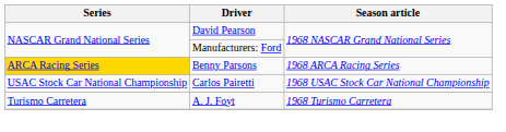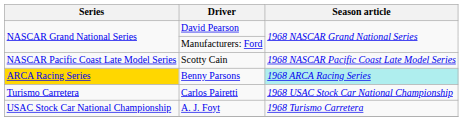+ row: NASCAR Pacific Coast Late Model Series | Scotty Cain | 1968 NASCAR Pacific Coast Late Model Series
Benny Parsons | Season article: no background -> paleturquoise background
Carlos Pairetti | Series: USAC Stock Car National Championship -> Turismo Carretera
A. J. Foyt | Series: Turismo Carretera -> USAC Stock Car National Championship
